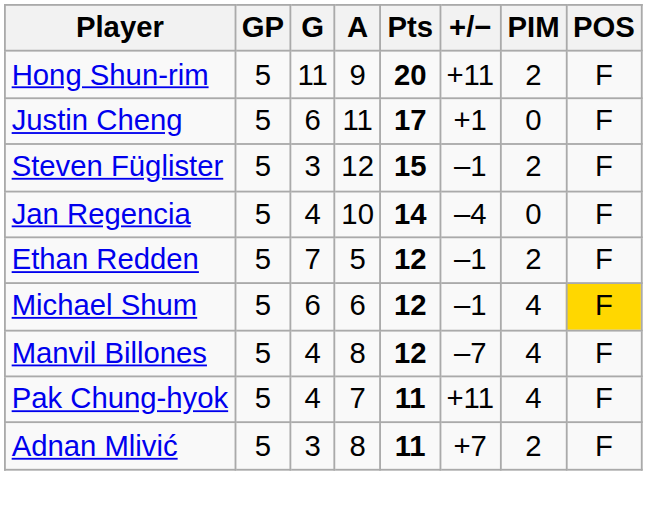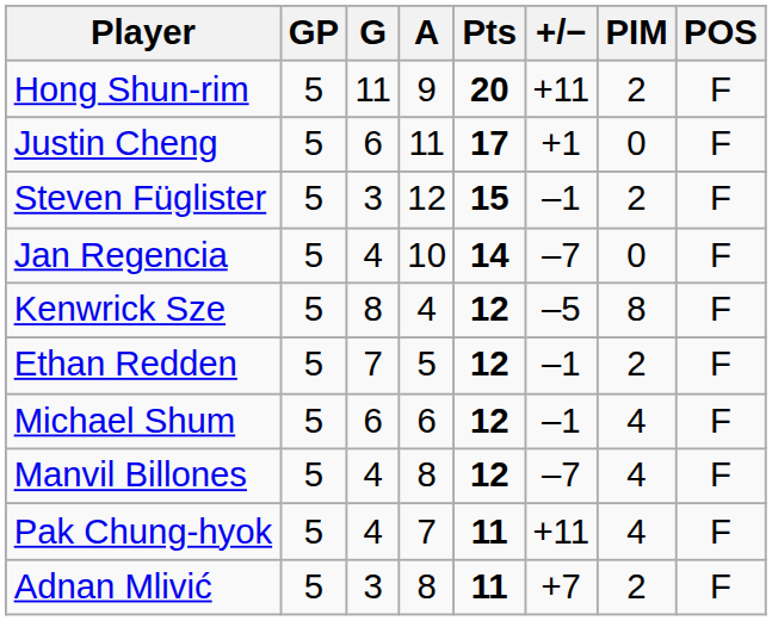Jan Regencia | +/−: –4 -> –7
+ row: Kenwrick Sze | 5 | 8 | 4 | 12 | –5 | 8 | F
Michael Shum | POS: gold background -> no background
